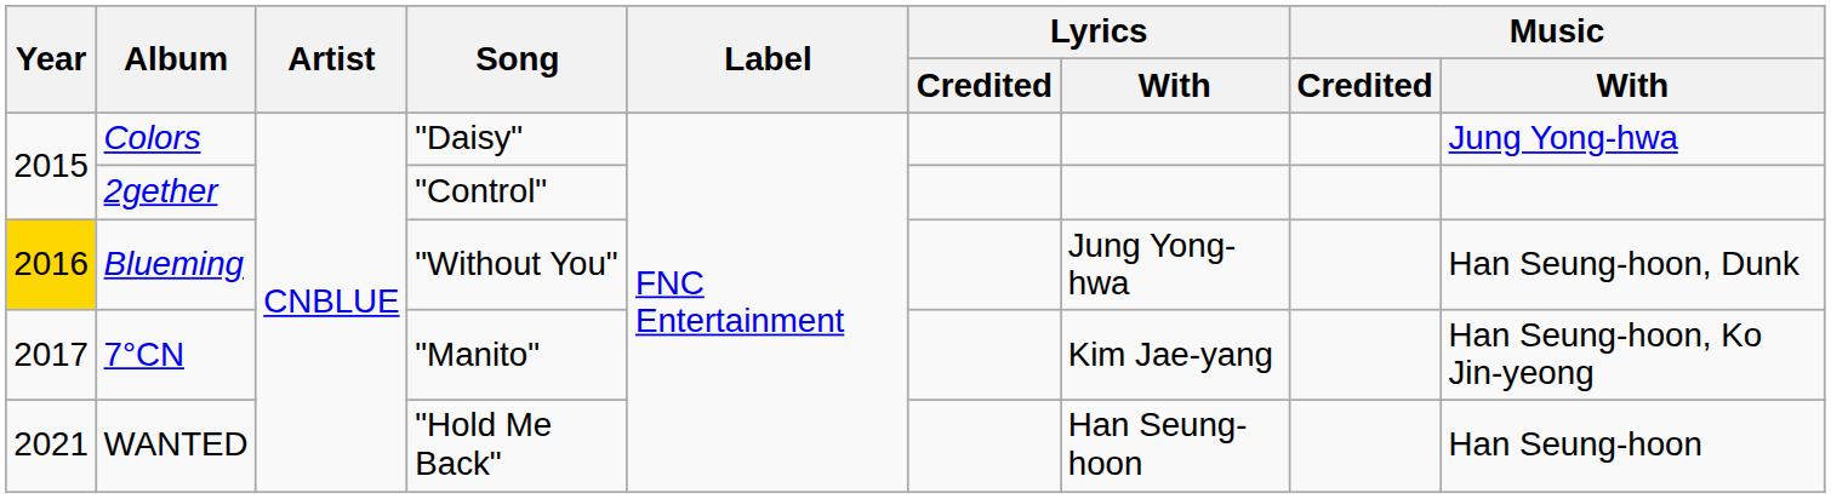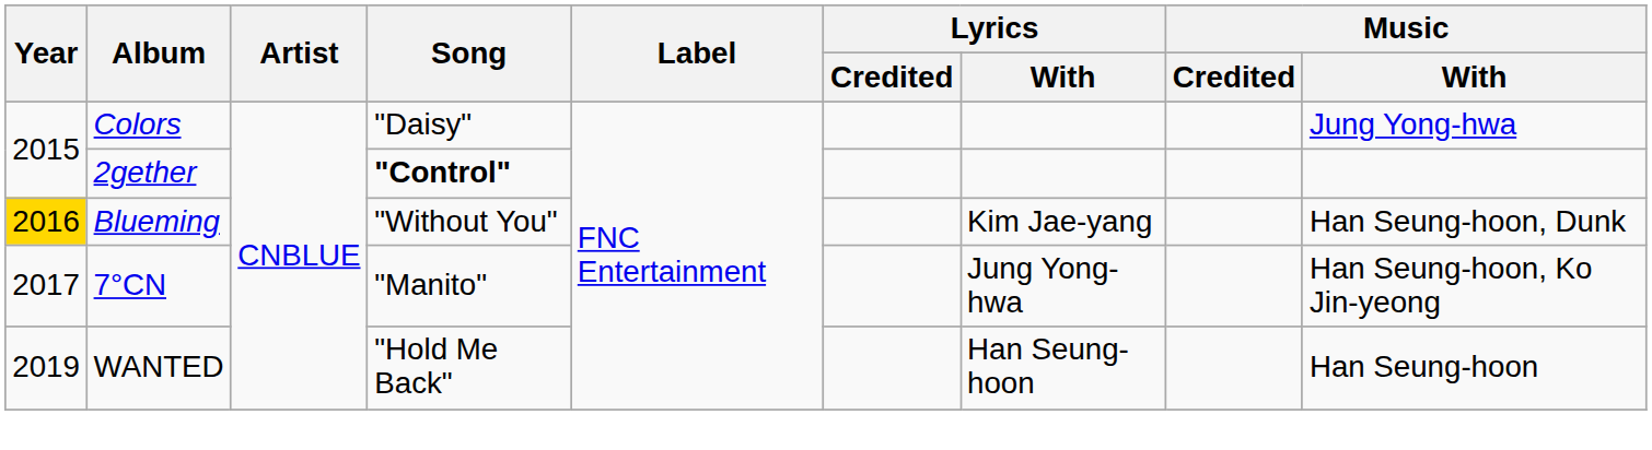2gether | Song: normal -> bold
Blueming | Lyrics / With: Jung Yong-hwa -> Kim Jae-yang
7°CN | Lyrics / With: Kim Jae-yang -> Jung Yong-hwa
WANTED | Year: 2021 -> 2019
